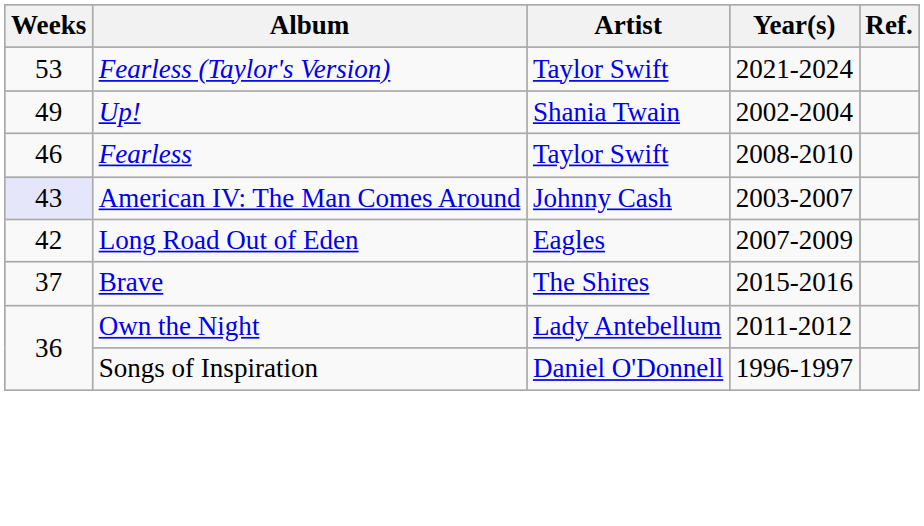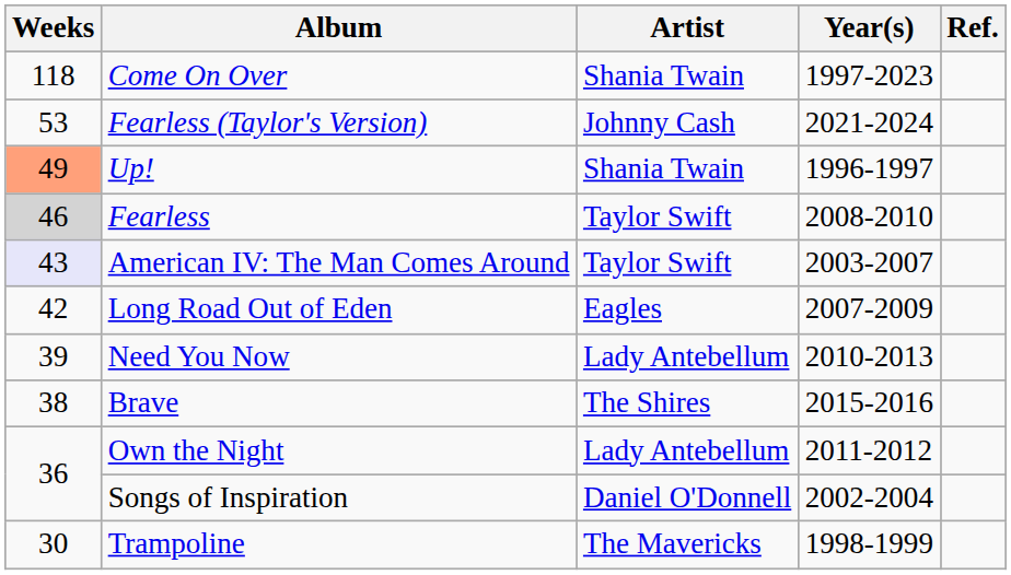+ row: 118 | Come On Over | Shania Twain | 1997-2023
Fearless (Taylor's Version) | Artist: Taylor Swift -> Johnny Cash
Up! | Weeks: no background -> lightsalmon background
Up! | Year(s): 2002-2004 -> 1996-1997
Fearless | Weeks: no background -> lightgrey background
American IV: The Man Comes Around | Artist: Johnny Cash -> Taylor Swift
+ row: 39 | Need You Now | Lady Antebellum | 2010-2013
Brave | Weeks: 37 -> 38
Songs of Inspiration | Year(s): 1996-1997 -> 2002-2004
+ row: 30 | Trampoline | The Mavericks | 1998-1999
